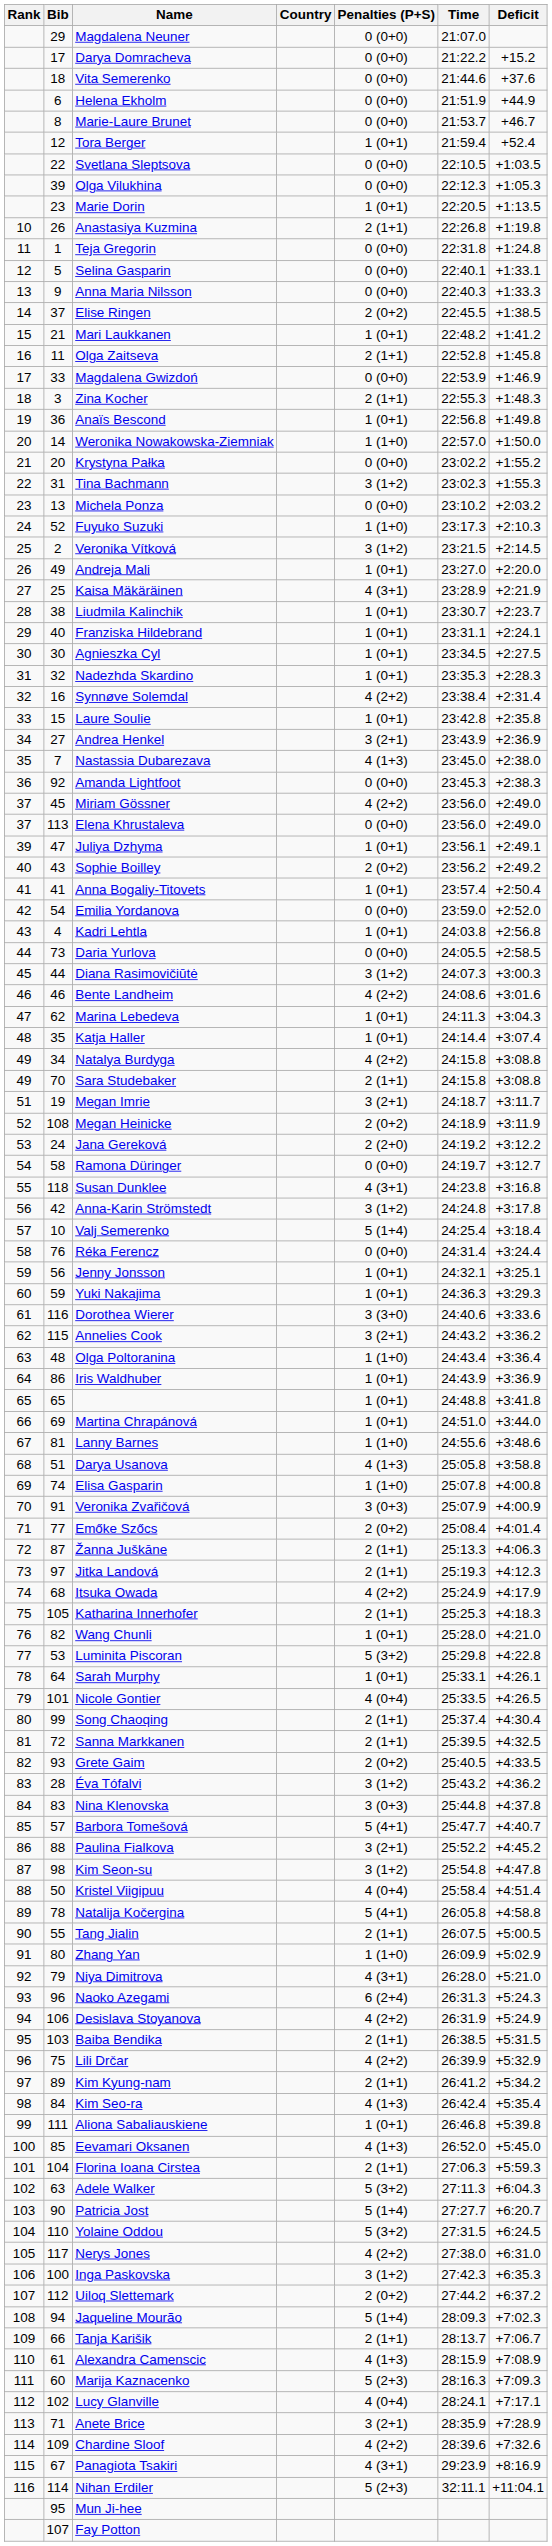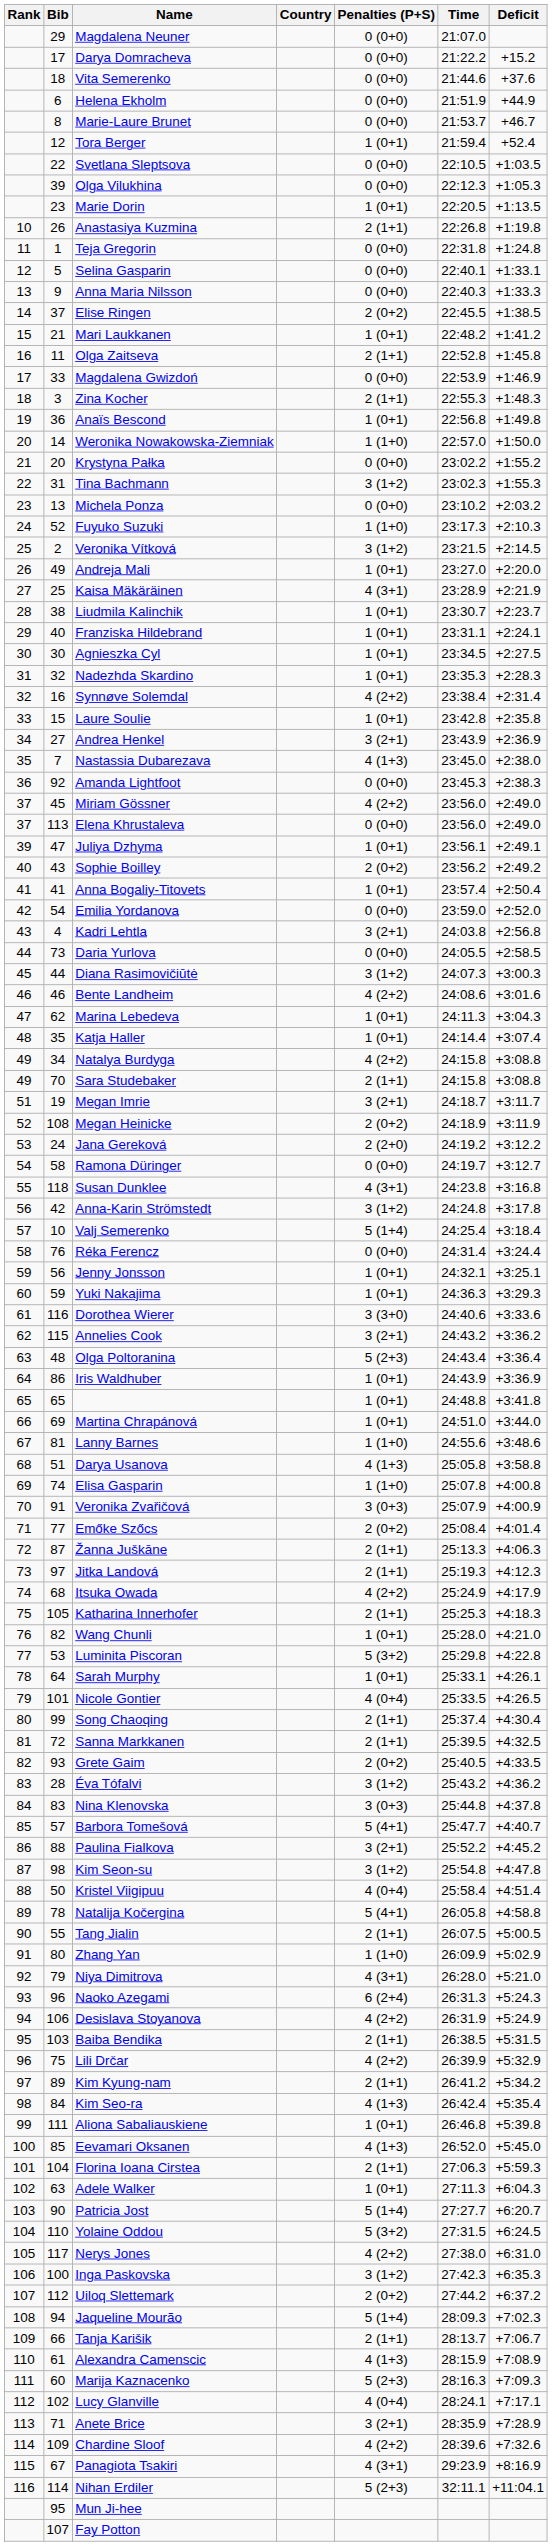Kadri Lehtla | Penalties (P+S): 1 (0+1) -> 3 (2+1)
Olga Poltoranina | Penalties (P+S): 1 (1+0) -> 5 (2+3)
Adele Walker | Penalties (P+S): 5 (3+2) -> 1 (0+1)
